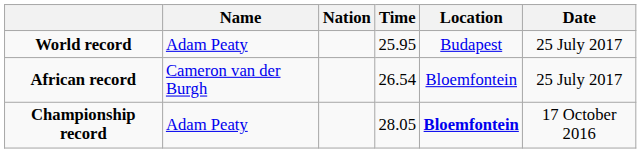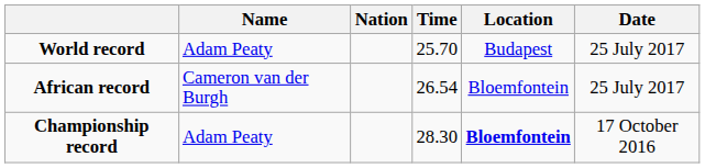World record | Time: 25.95 -> 25.70
Championship record | Time: 28.05 -> 28.30
